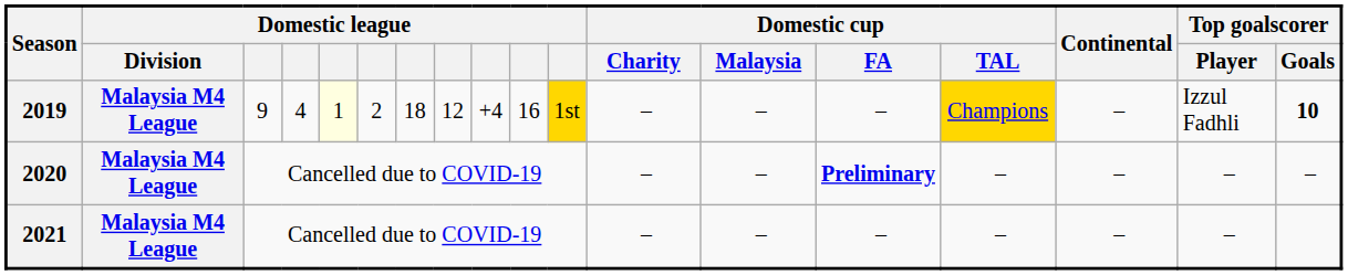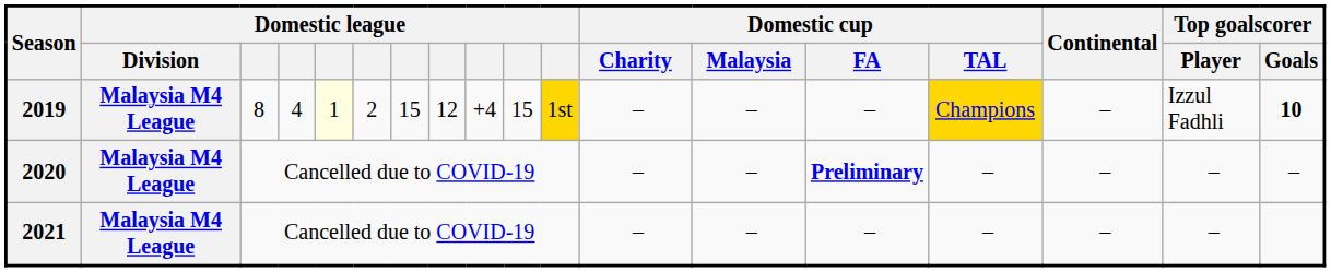2019 | column 3: 9 -> 8
2019 | column 7: 18 -> 15
2019 | column 10: 16 -> 15
